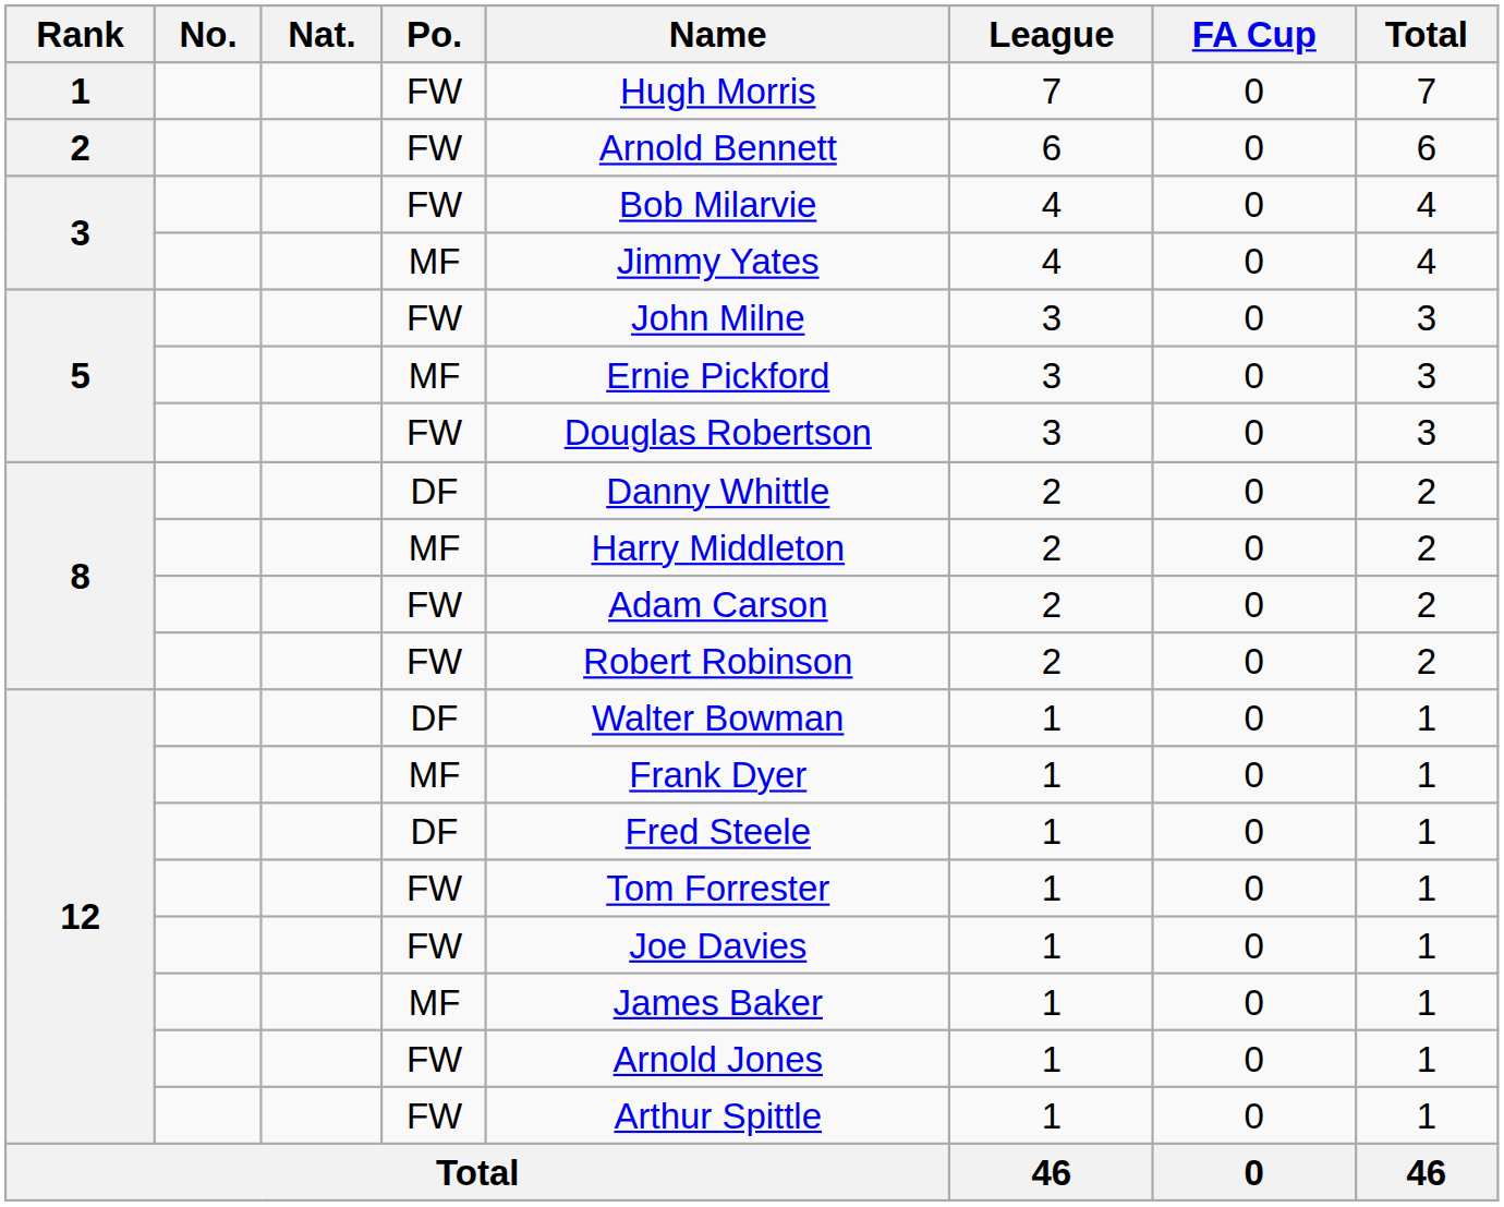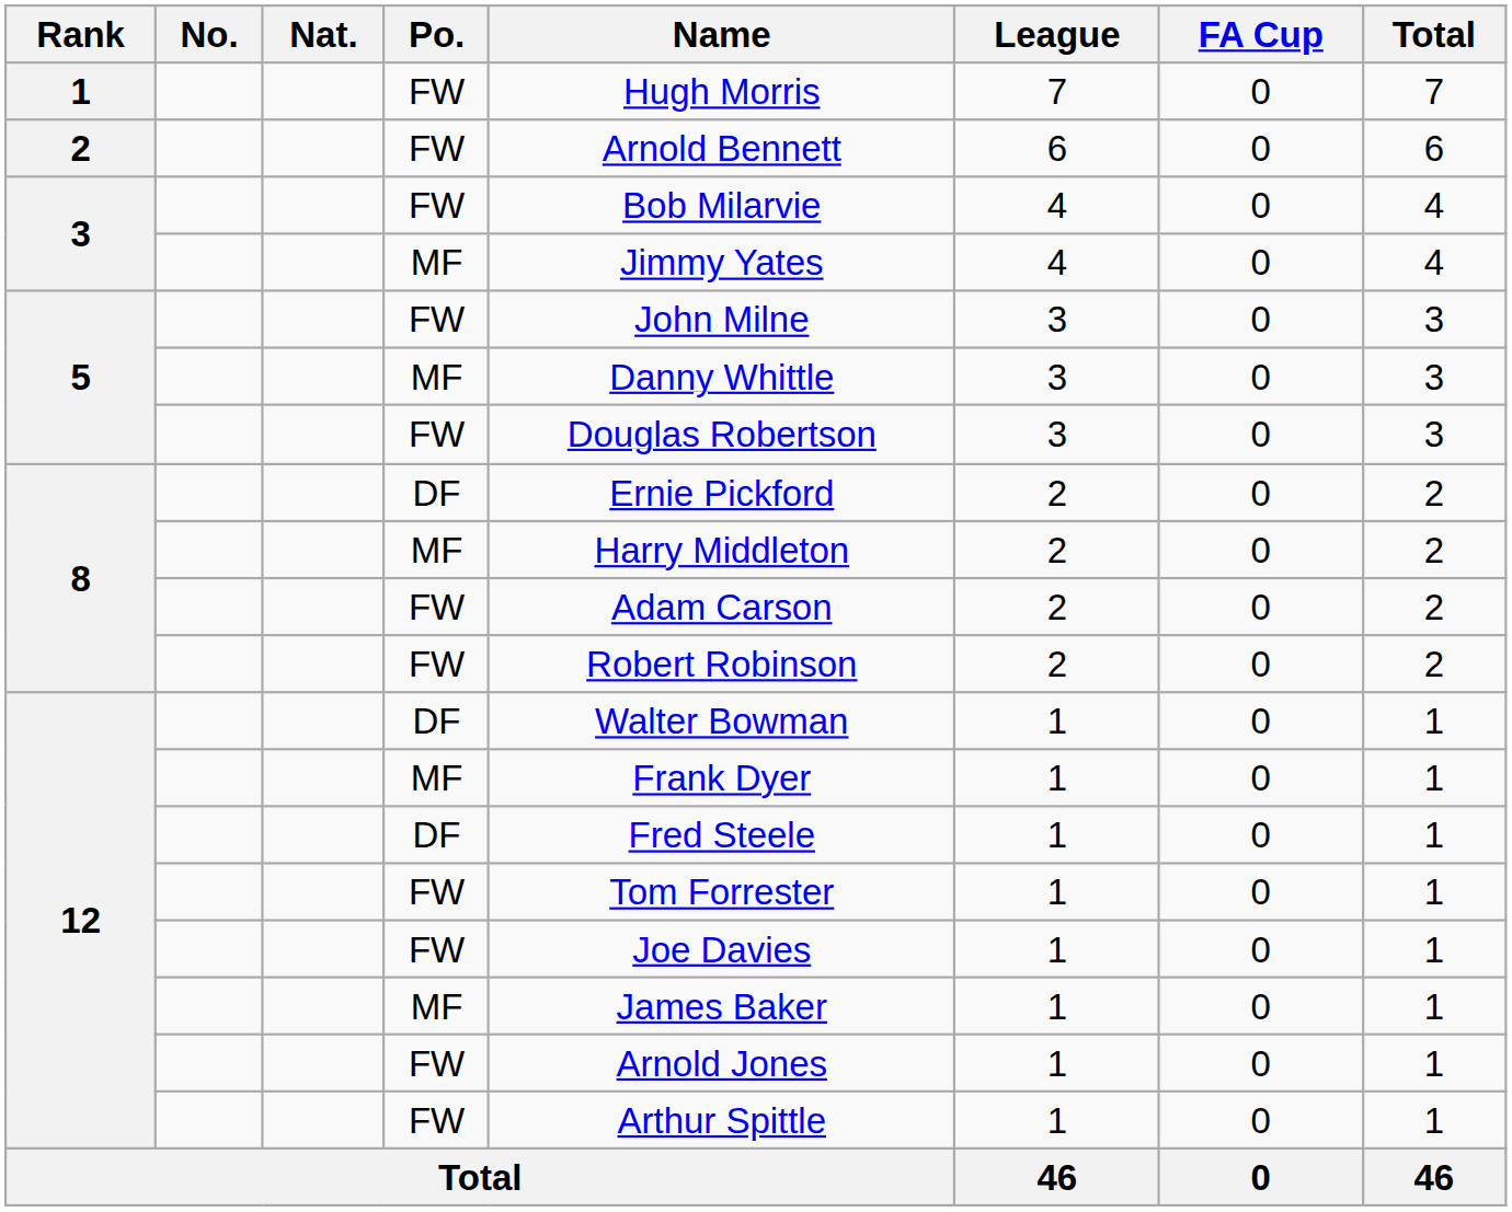5 / MF | Name: Ernie Pickford -> Danny Whittle
8 / DF | Name: Danny Whittle -> Ernie Pickford
